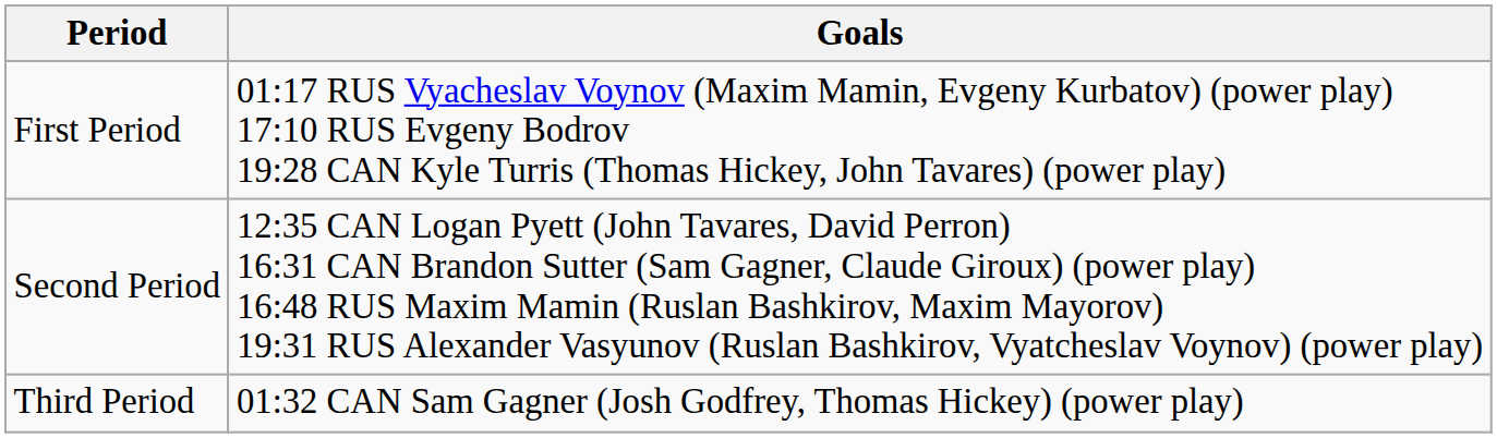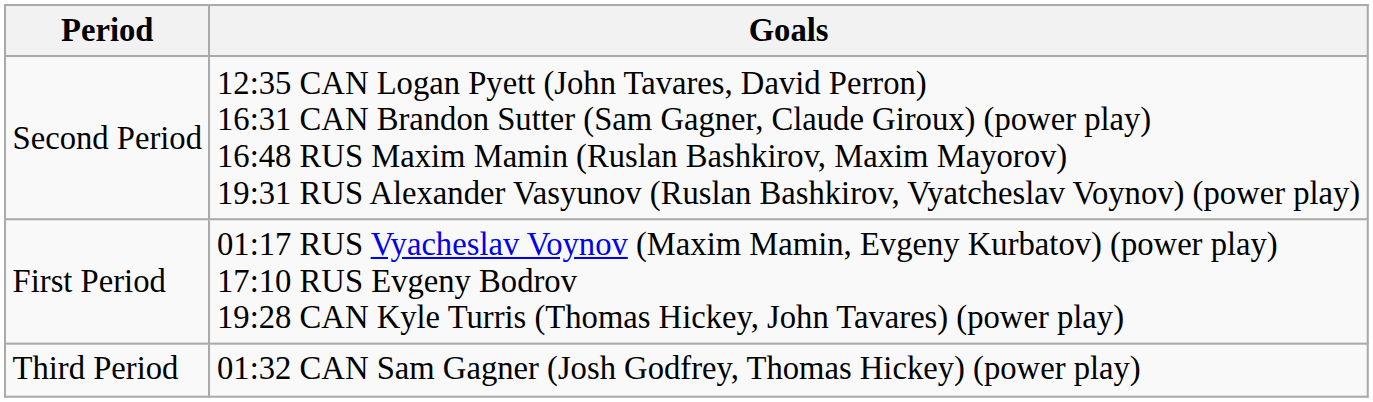rows swapped: First Period <-> Second Period
